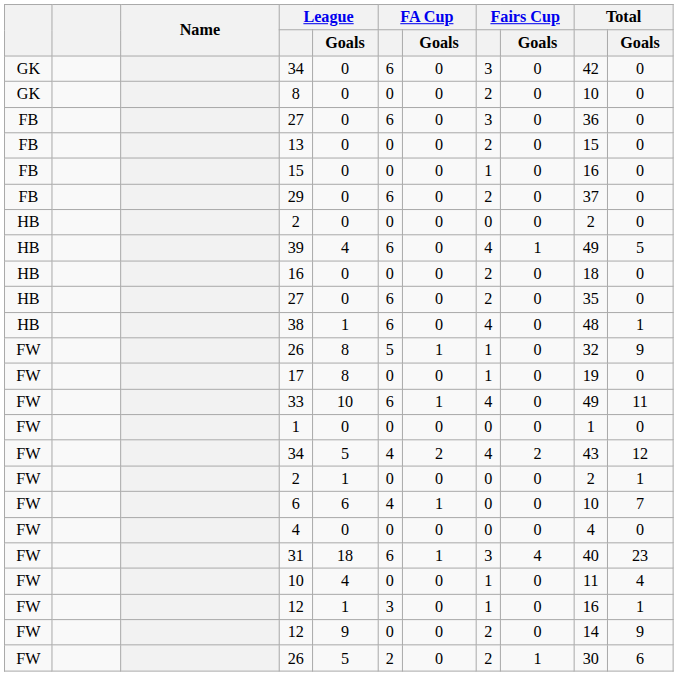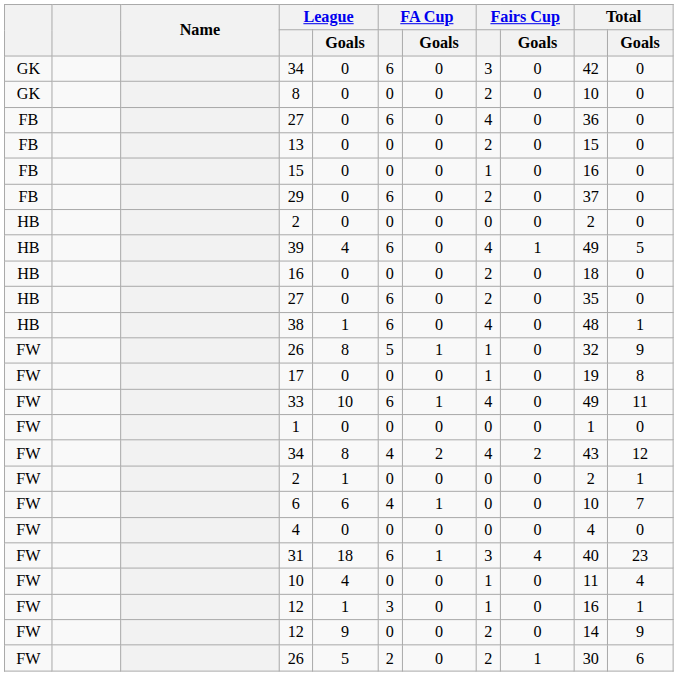FB / 27 | Fairs Cup: 3 -> 4
17 | League / Goals: 8 -> 0
17 | Total / Goals: 0 -> 8
FW / 34 | League / Goals: 5 -> 8
